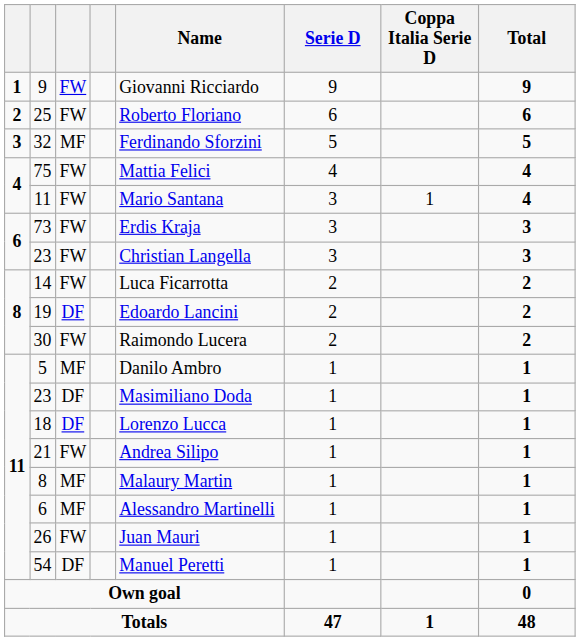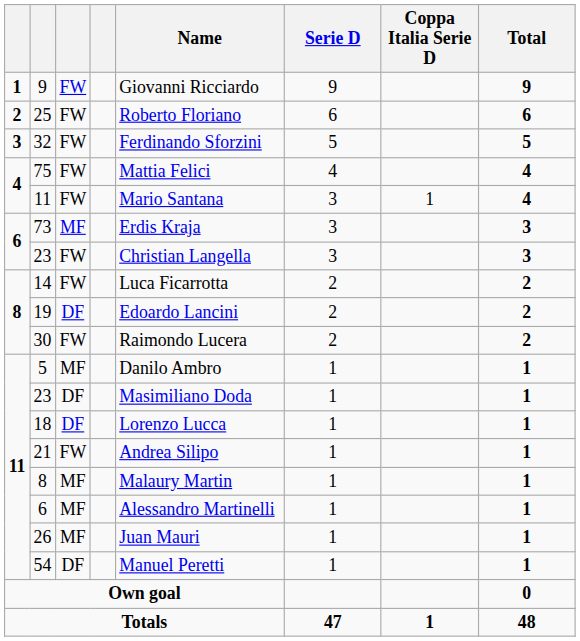32 | column 3: MF -> FW
73 | column 3: FW -> MF
26 | column 3: FW -> MF
